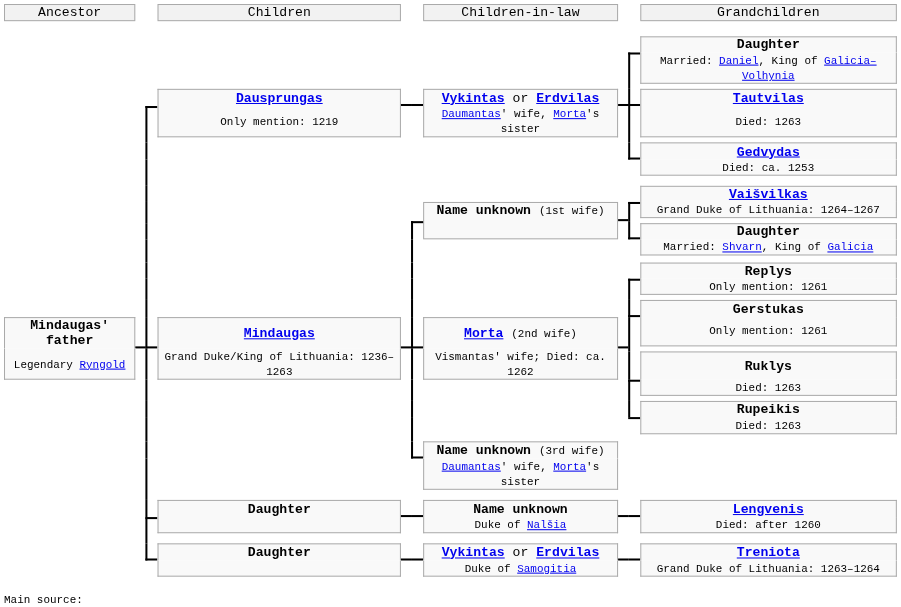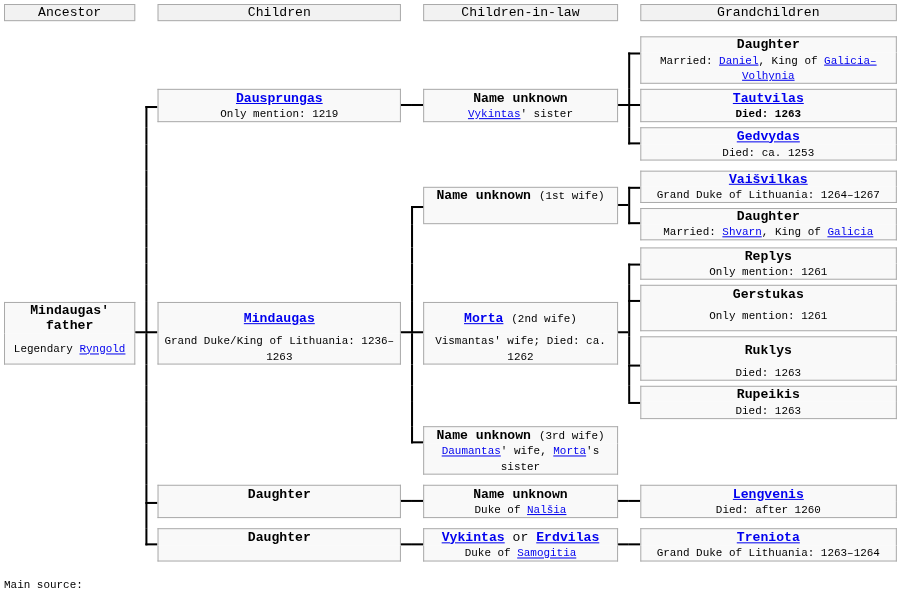Dausprungas | column 7: Vykintas or Erdvilas -> Name unknown
Only mention: 1219 | column 7: Daumantas' wife, Morta's sister -> Vykintas' sister
Only mention: 1219 | column 10: normal -> bold
